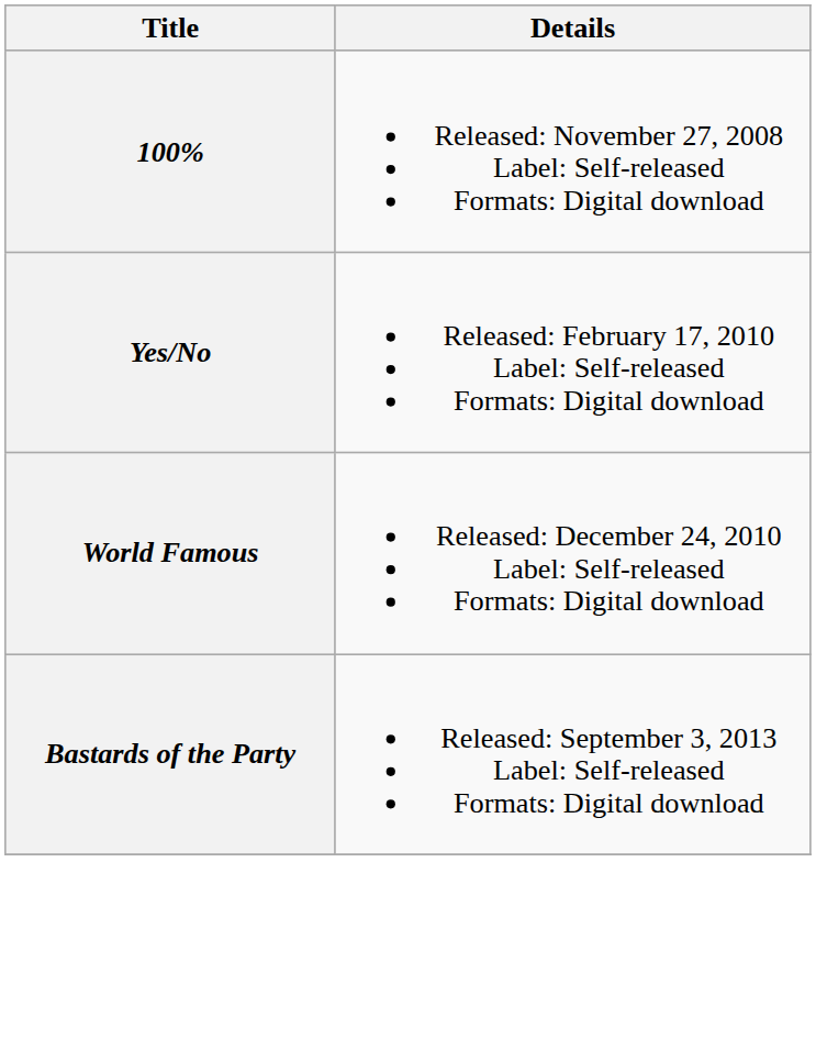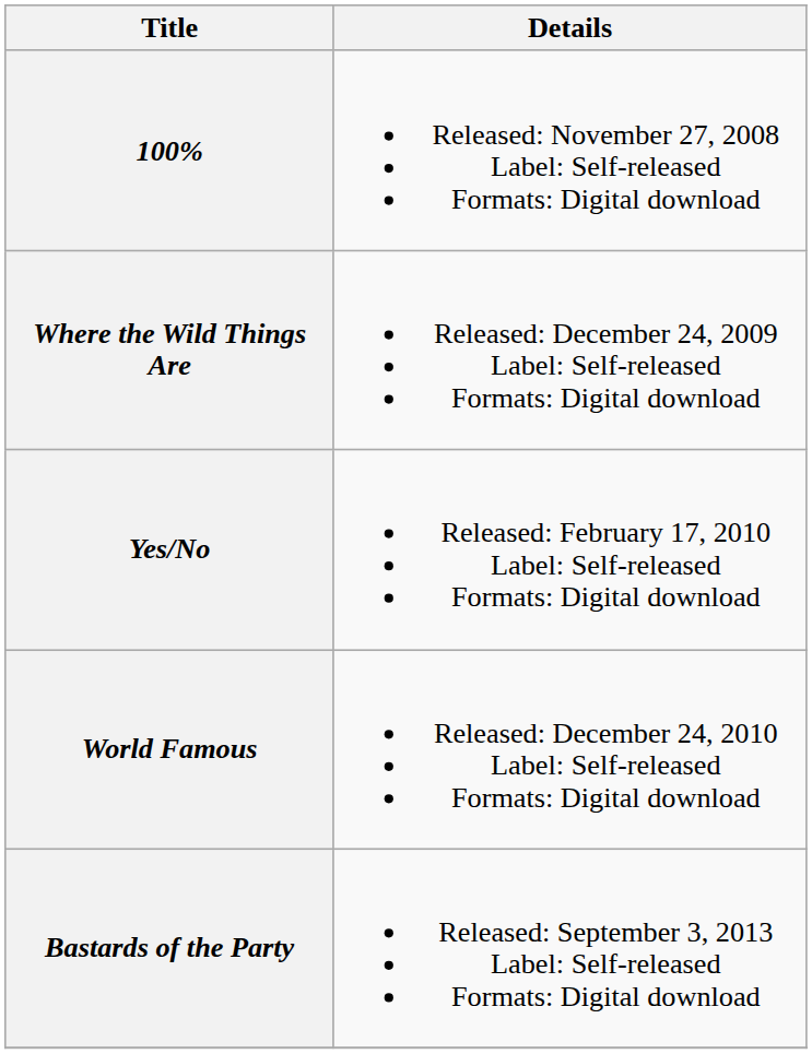+ row: Where the Wild Things Are | Released: December 24, 2009 Label: Self-released Formats: Digital download
